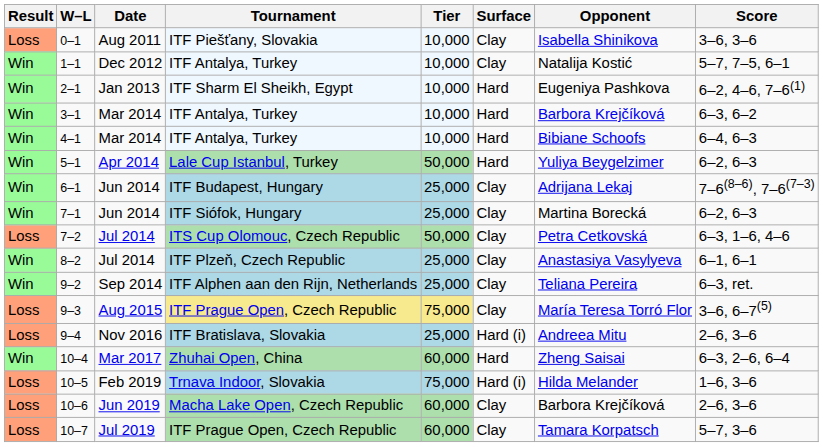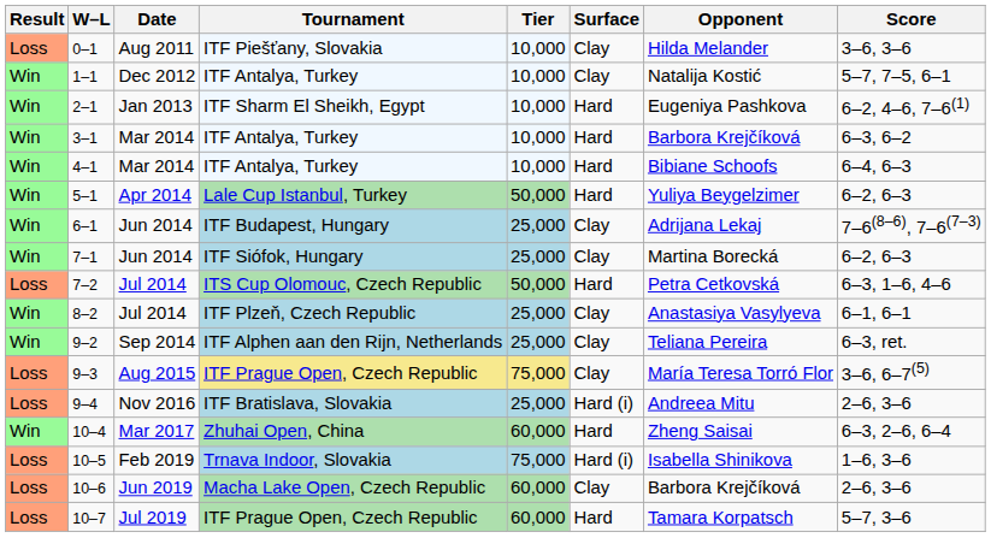0–1 | Opponent: Isabella Shinikova -> Hilda Melander
7–2 | Surface: Clay -> Hard
10–5 | Opponent: Hilda Melander -> Isabella Shinikova
10–7 | Surface: Clay -> Hard
